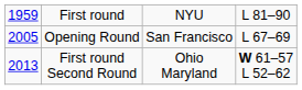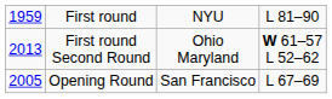rows swapped: Opening Round <-> First round Second Round
